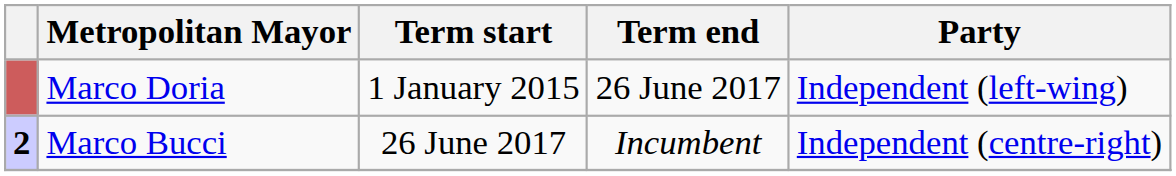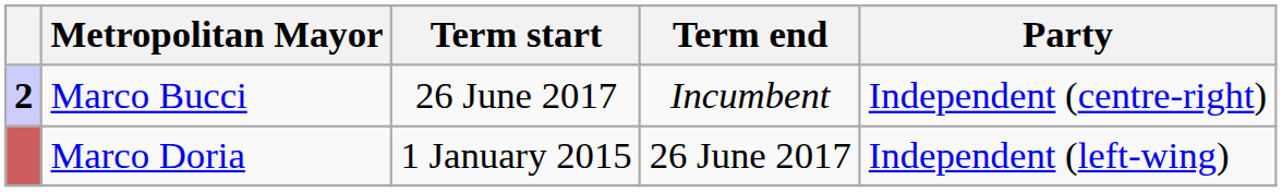rows swapped: Marco Doria <-> Marco Bucci
